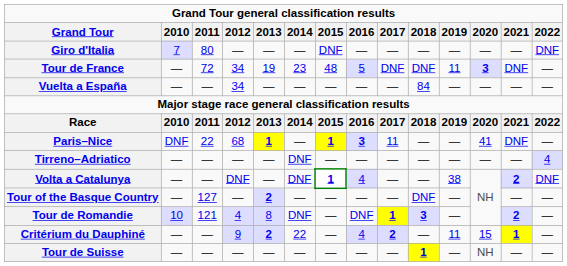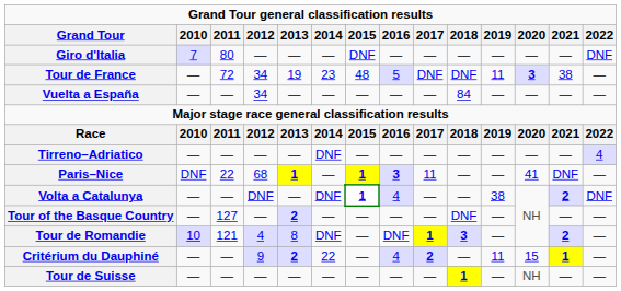Tour de France | 2021: DNF -> 38
rows swapped: Paris–Nice <-> Tirreno–Adriatico
